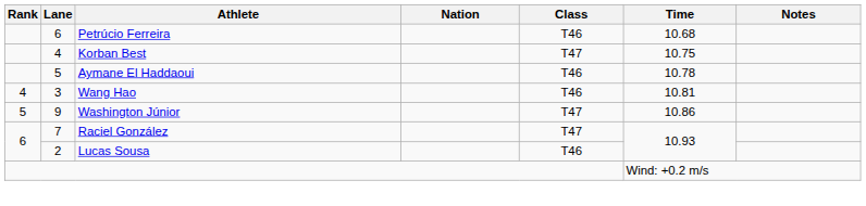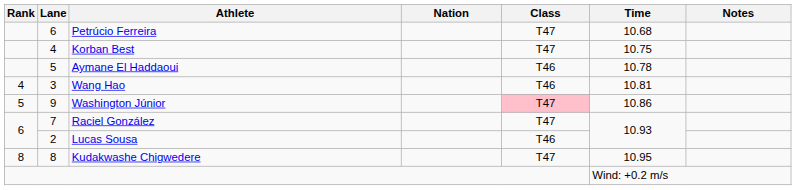Petrúcio Ferreira | Class: T46 -> T47
Washington Júnior | Class: no background -> pink background
+ row: 8 | 8 | Kudakwashe Chigwedere | T47 | 10.95
